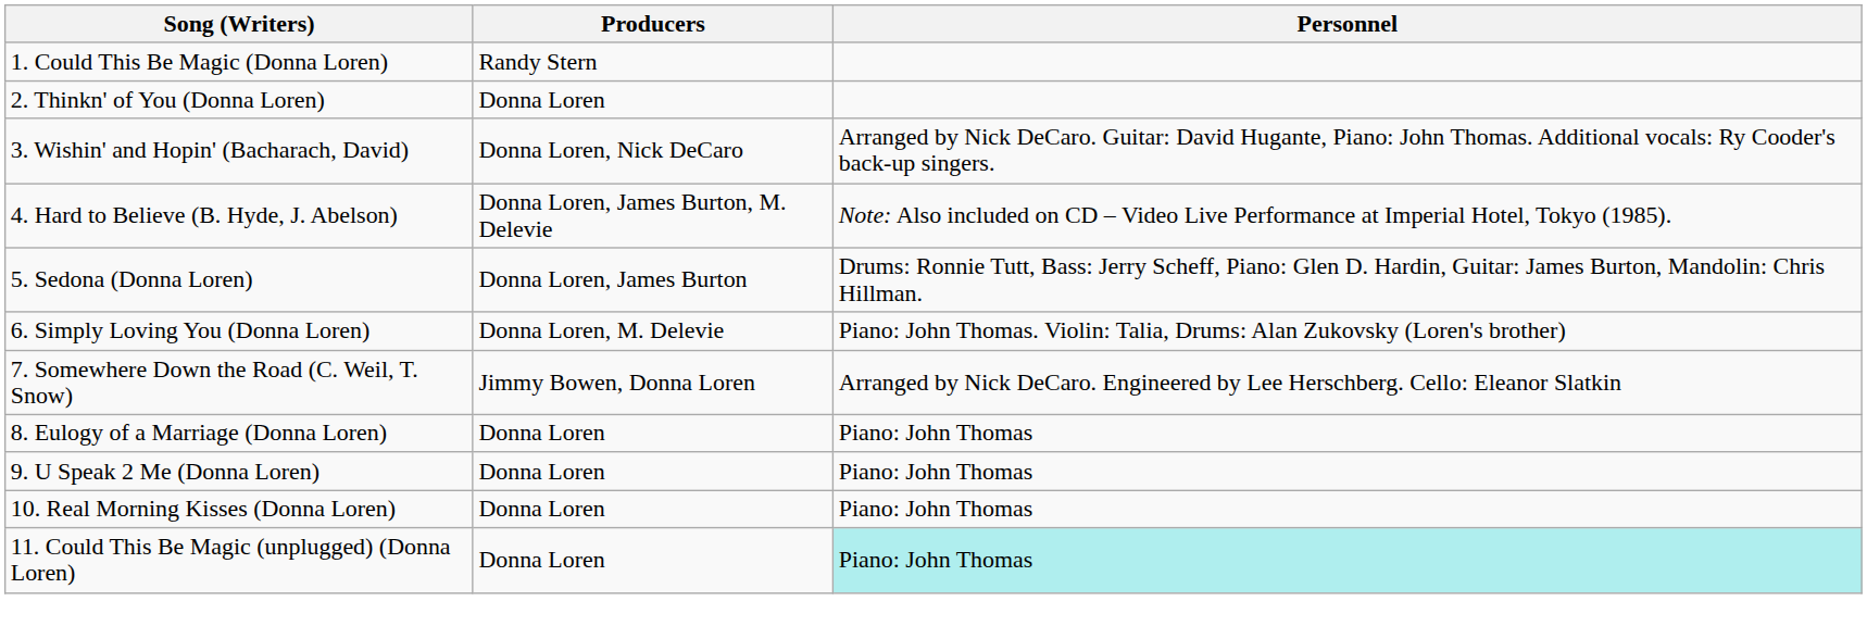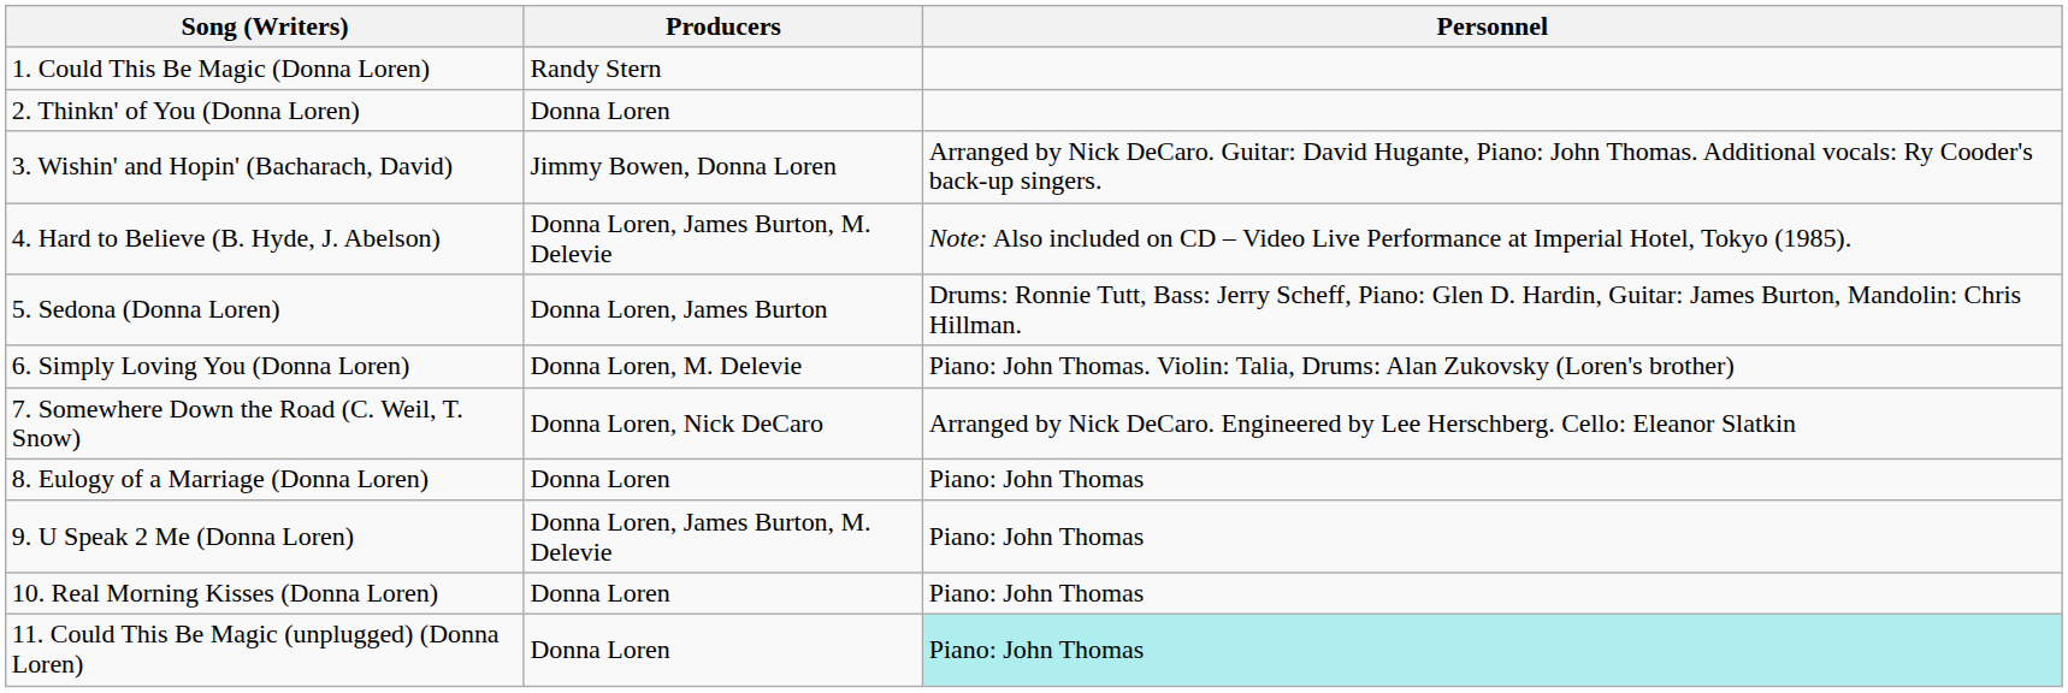3. Wishin' and Hopin' (Bacharach, David) | Producers: Donna Loren, Nick DeCaro -> Jimmy Bowen, Donna Loren
7. Somewhere Down the Road (C. Weil, T. Snow) | Producers: Jimmy Bowen, Donna Loren -> Donna Loren, Nick DeCaro
9. U Speak 2 Me (Donna Loren) | Producers: Donna Loren -> Donna Loren, James Burton, M. Delevie
